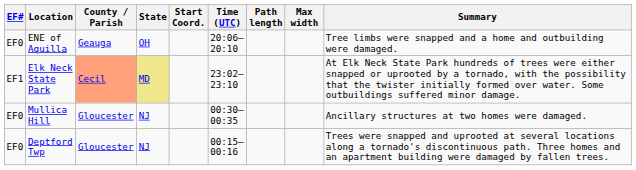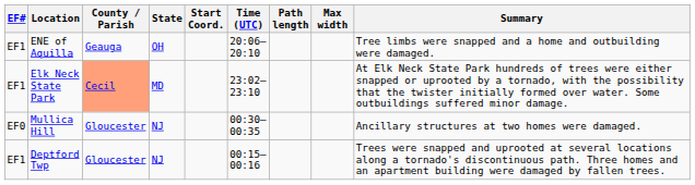ENE of Aquilla | EF#: EF0 -> EF1
Elk Neck State Park | State: khaki background -> no background
Deptford Twp | EF#: EF0 -> EF1
